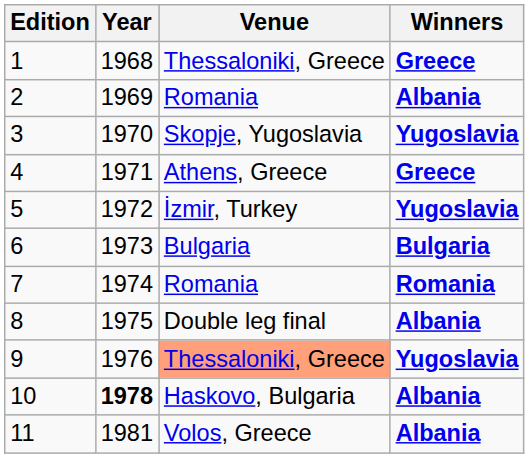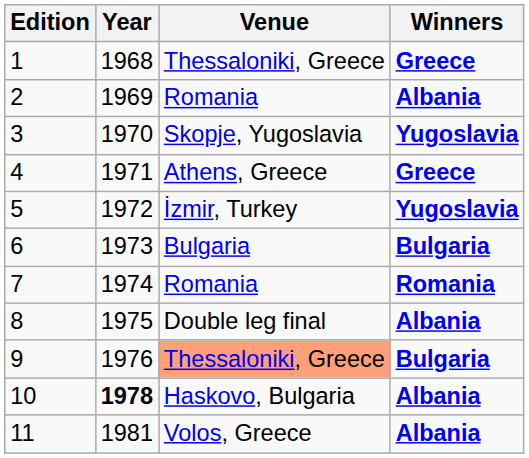9 | Winners: Yugoslavia -> Bulgaria
